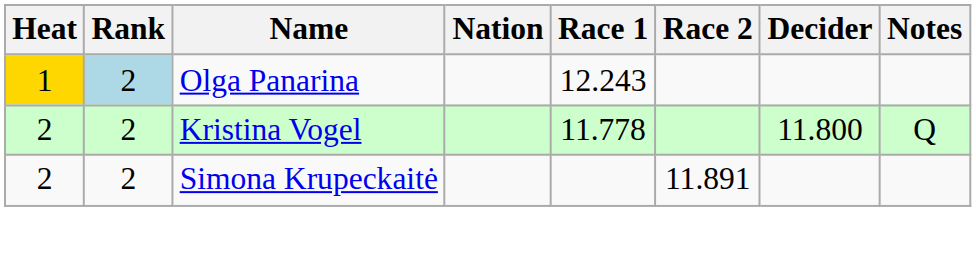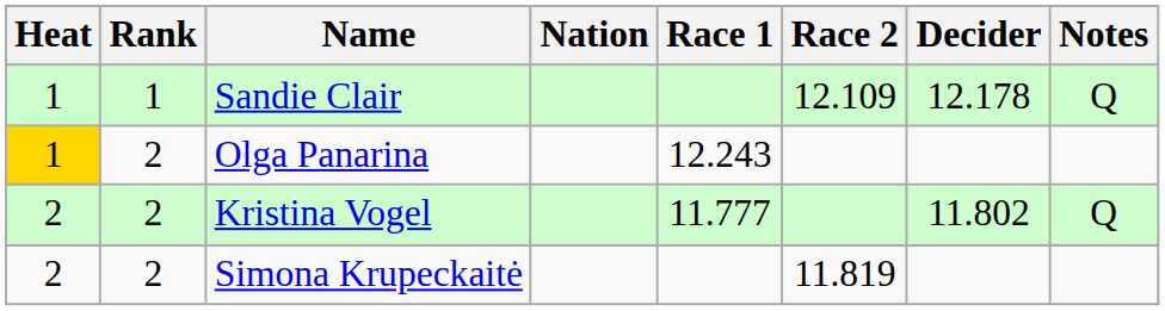+ row: 1 | 1 | Sandie Clair | 12.109 | 12.178 | Q
Olga Panarina | Rank: lightblue background -> no background
Kristina Vogel | Race 1: 11.778 -> 11.777
Kristina Vogel | Decider: 11.800 -> 11.802
Simona Krupeckaitė | Race 2: 11.891 -> 11.819
